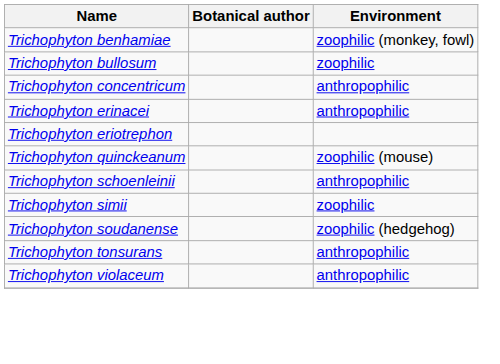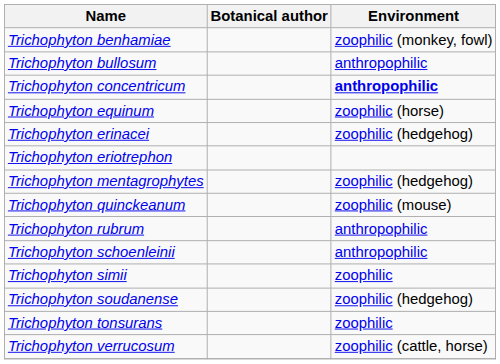Trichophyton bullosum | Environment: zoophilic -> anthropophilic
Trichophyton concentricum | Environment: normal -> bold
+ row: Trichophyton equinum | zoophilic (horse)
Trichophyton erinacei | Environment: anthropophilic -> zoophilic (hedgehog)
+ row: Trichophyton mentagrophytes | zoophilic (hedgehog)
+ row: Trichophyton rubrum | anthropophilic
Trichophyton tonsurans | Environment: anthropophilic -> zoophilic
+ row: Trichophyton verrucosum | zoophilic (cattle, horse)
- row: Trichophyton violaceum | anthropophilic
